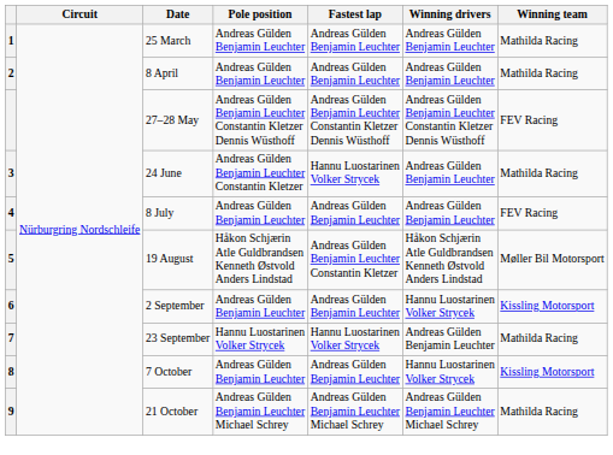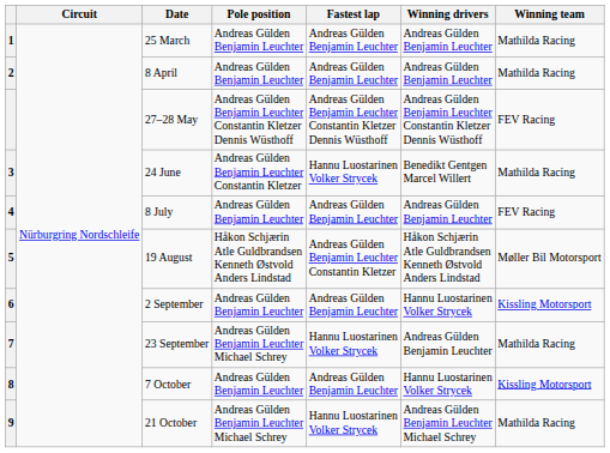24 June | Winning drivers: Andreas Gülden Benjamin Leuchter -> Benedikt Gentgen Marcel Willert
23 September | Pole position: Hannu Luostarinen Volker Strycek -> Andreas Gülden Benjamin Leuchter Michael Schrey
21 October | Fastest lap: Andreas Gülden Benjamin Leuchter Michael Schrey -> Hannu Luostarinen Volker Strycek
